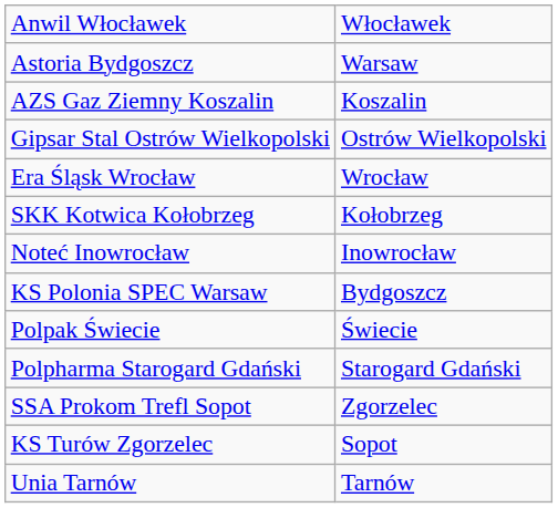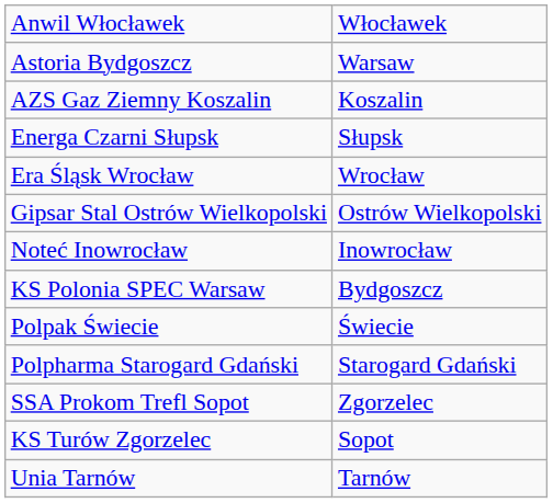+ row: Energa Czarni Słupsk | Słupsk
rows swapped: Era Śląsk Wrocław <-> Gipsar Stal Ostrów Wielkopolski
- row: SKK Kotwica Kołobrzeg | Kołobrzeg
